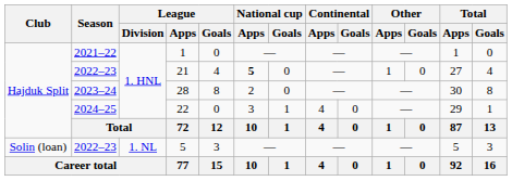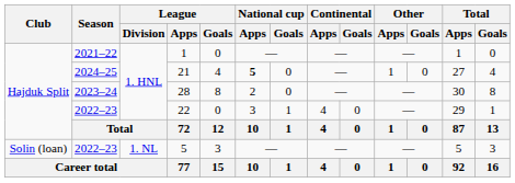21 | Season: 2022–23 -> 2024–25
22 | Season: 2024–25 -> 2022–23
